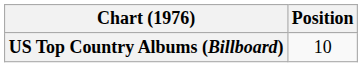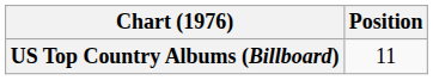US Top Country Albums (Billboard) | Position: 10 -> 11
